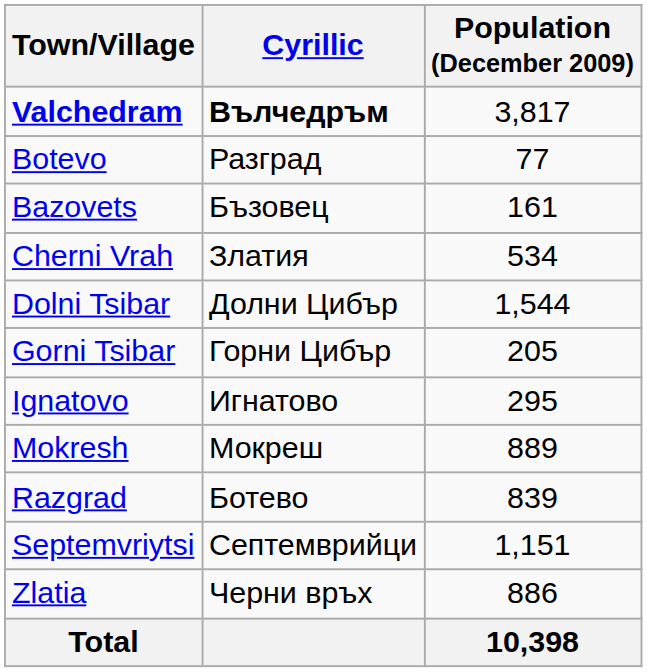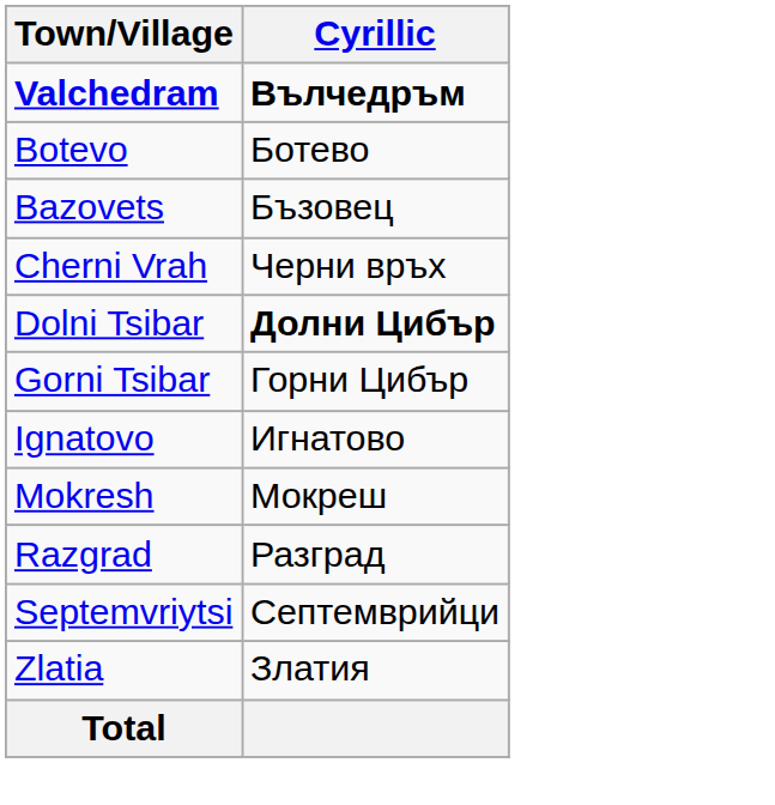- column: Population (December 2009) | 3,817 | 77 | 161 | 534 | 1,544 | 205 | 295 | 889 | 839 | 1,151 | 886 | 10,398
Botevo | Cyrillic: Разград -> Ботево
Cherni Vrah | Cyrillic: Златия -> Черни връх
Dolni Tsibar | Cyrillic: normal -> bold
Razgrad | Cyrillic: Ботево -> Разград
Zlatia | Cyrillic: Черни връх -> Златия
